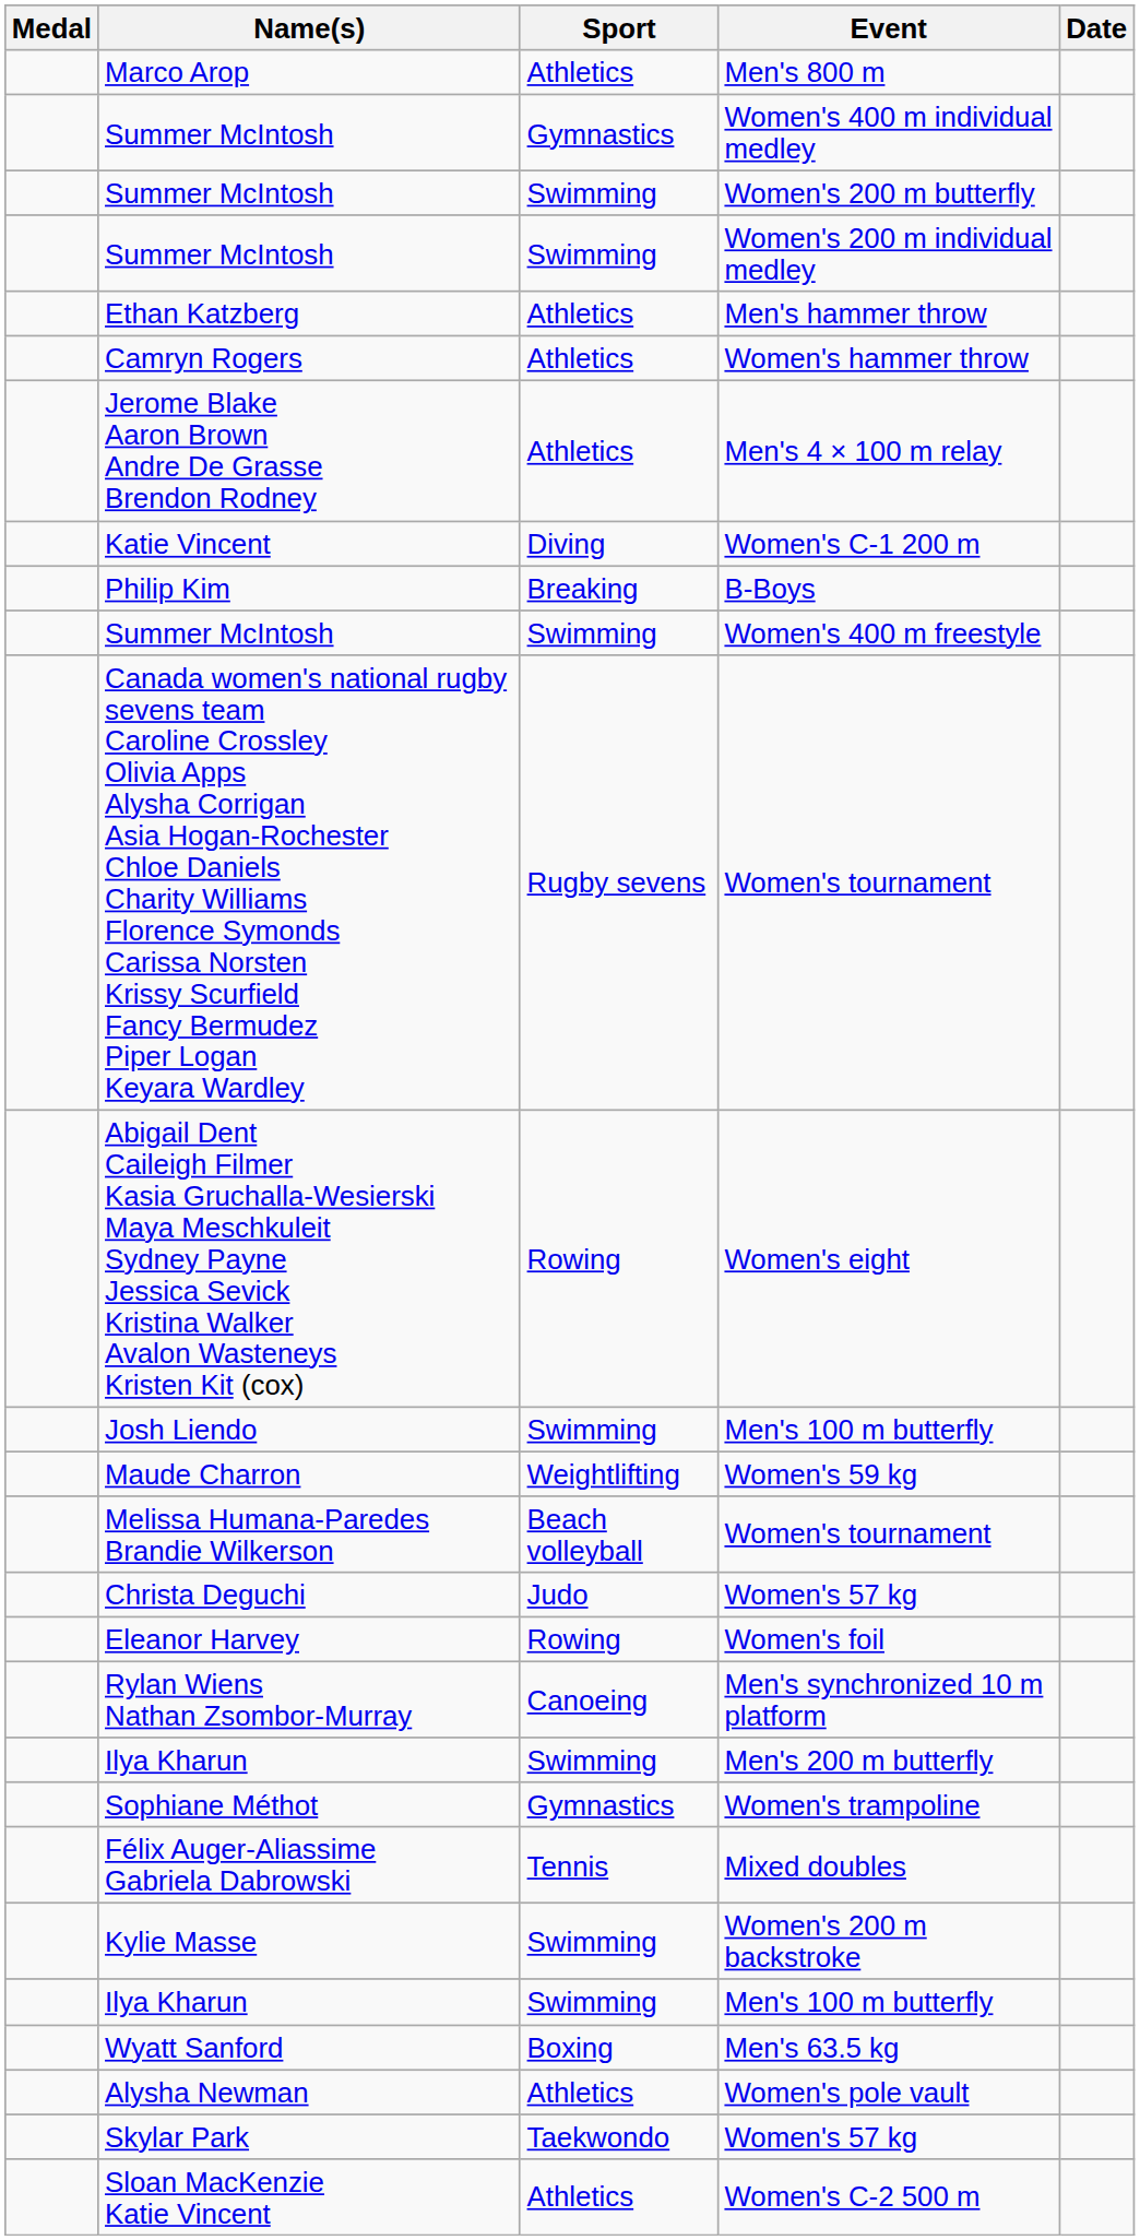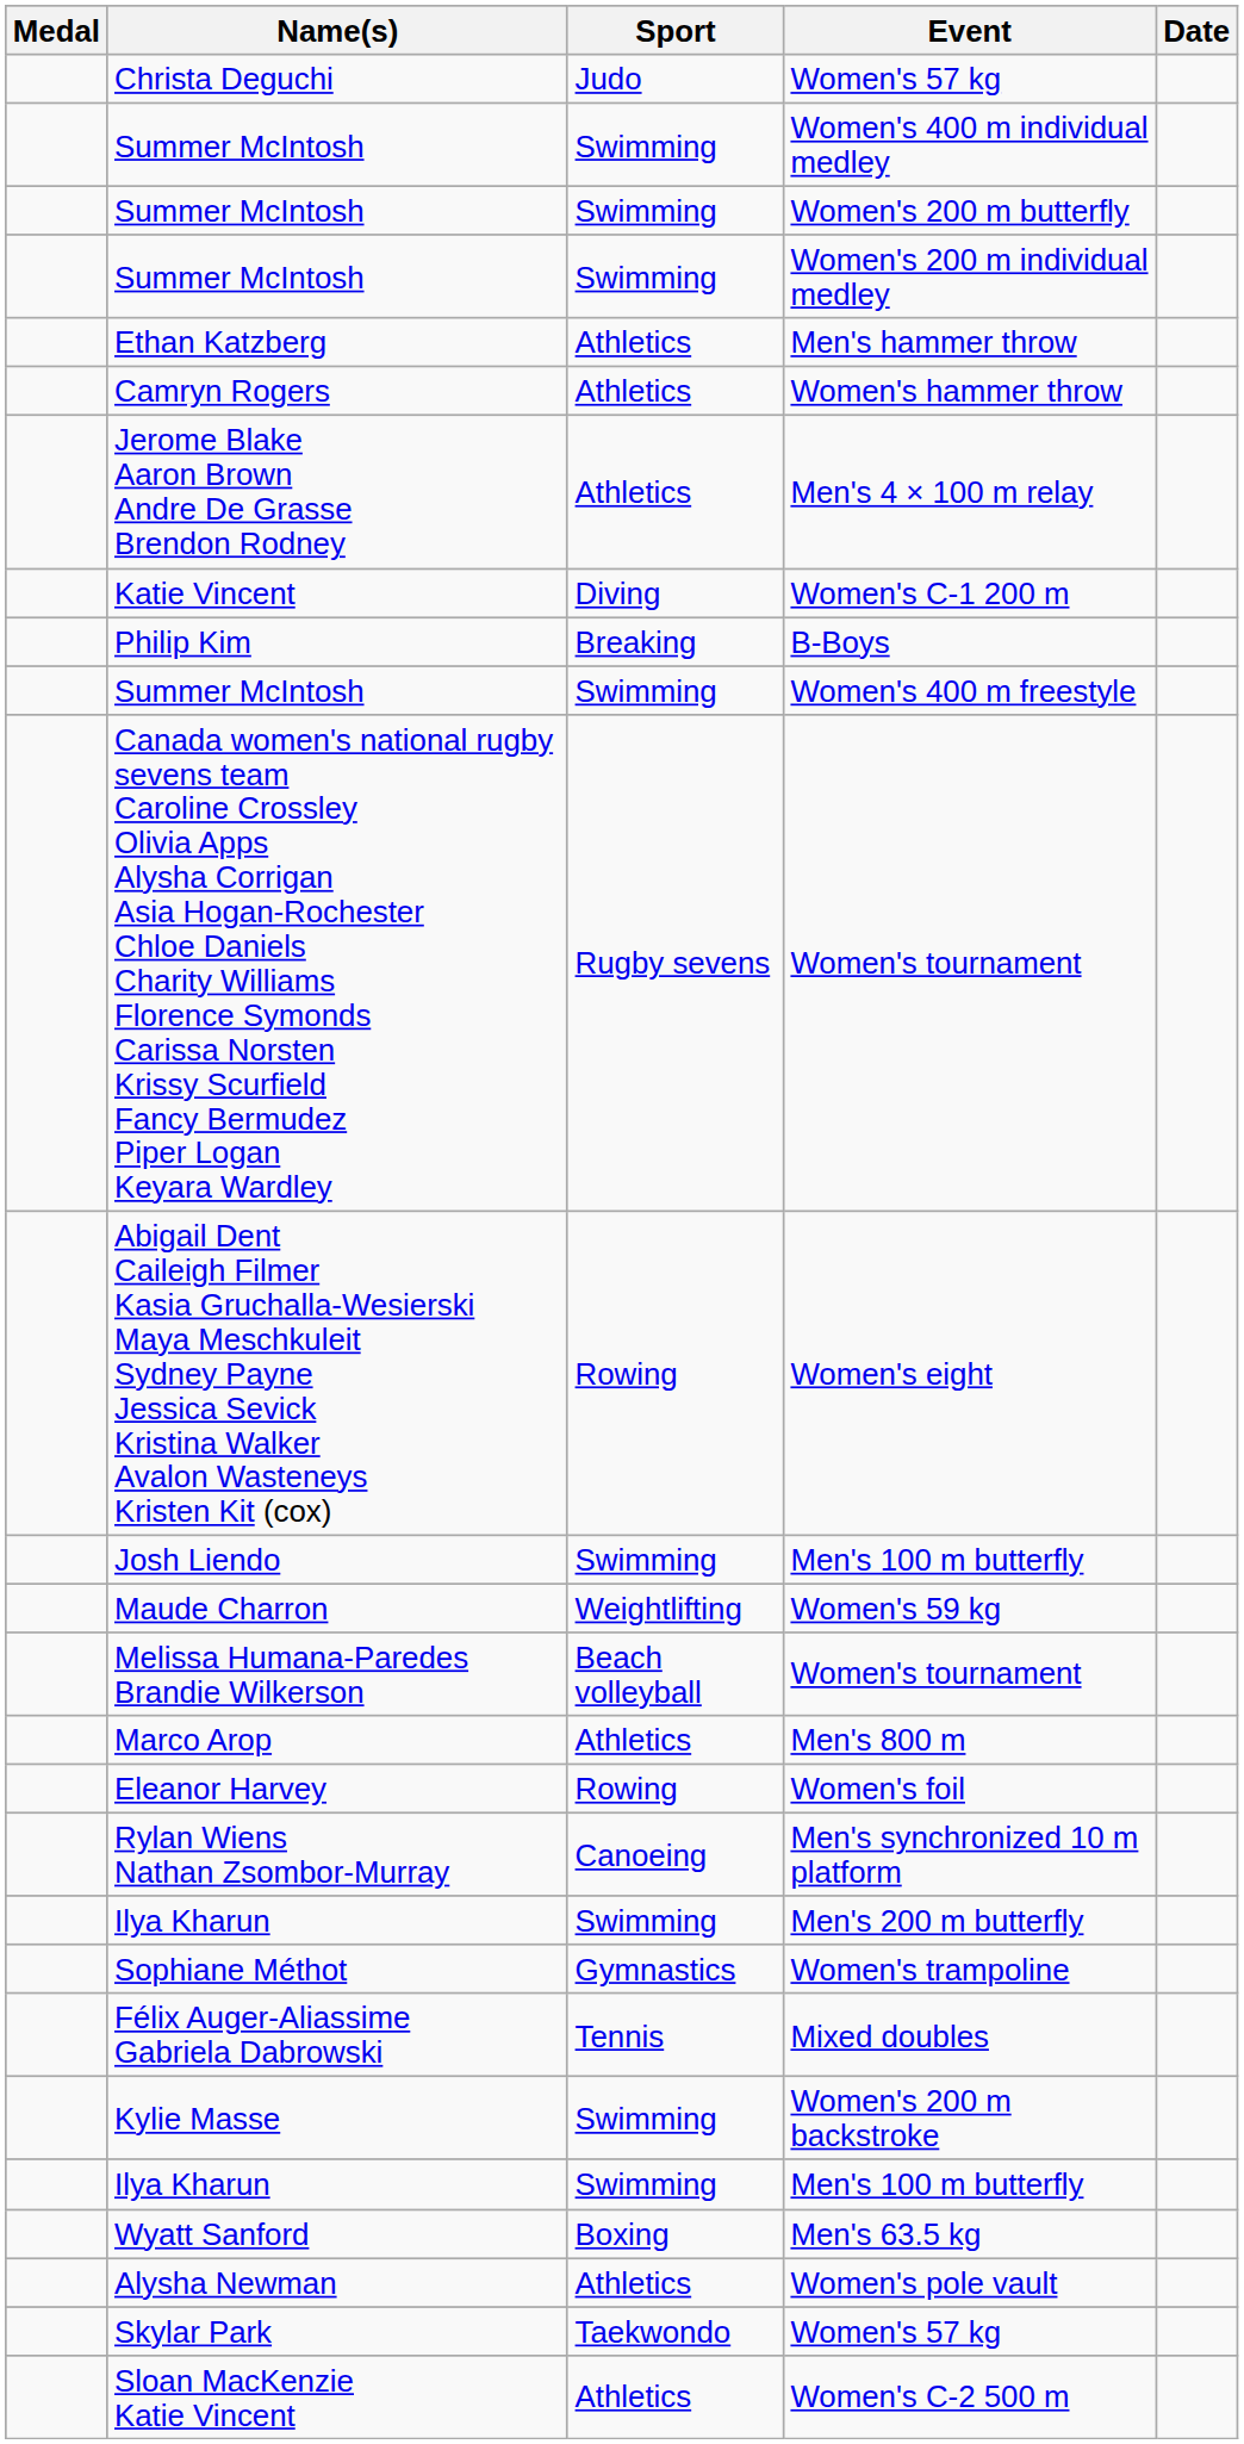rows swapped: Christa Deguchi / Women's 57 kg <-> Men's 800 m
Women's 400 m individual medley | Sport: Gymnastics -> Swimming
